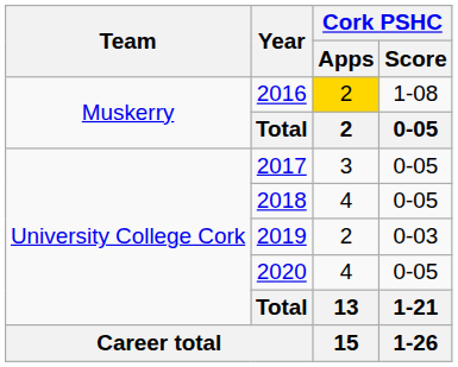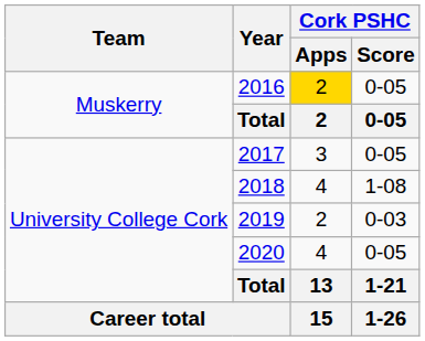2016 | Cork PSHC / Score: 1-08 -> 0-05
2018 | Cork PSHC / Score: 0-05 -> 1-08
